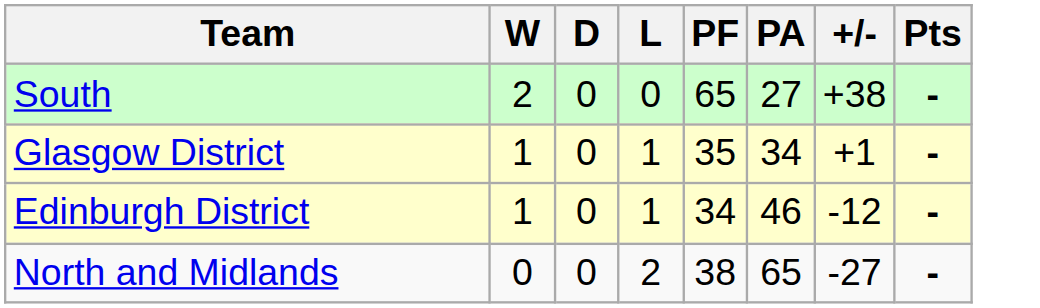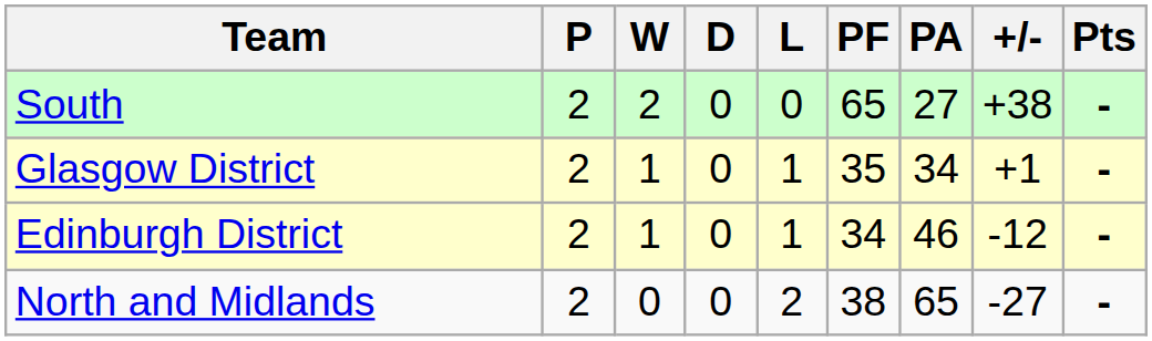+ column: P | 2 | 2 | 2 | 2
